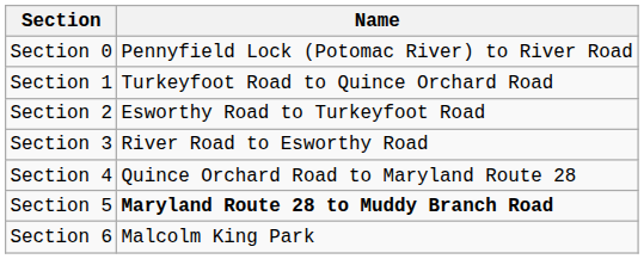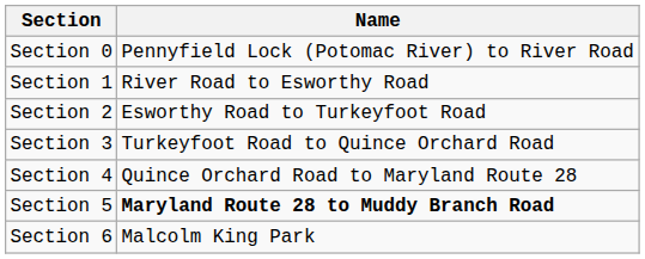Section 1 | Name: Turkeyfoot Road to Quince Orchard Road -> River Road to Esworthy Road
Section 3 | Name: River Road to Esworthy Road -> Turkeyfoot Road to Quince Orchard Road
